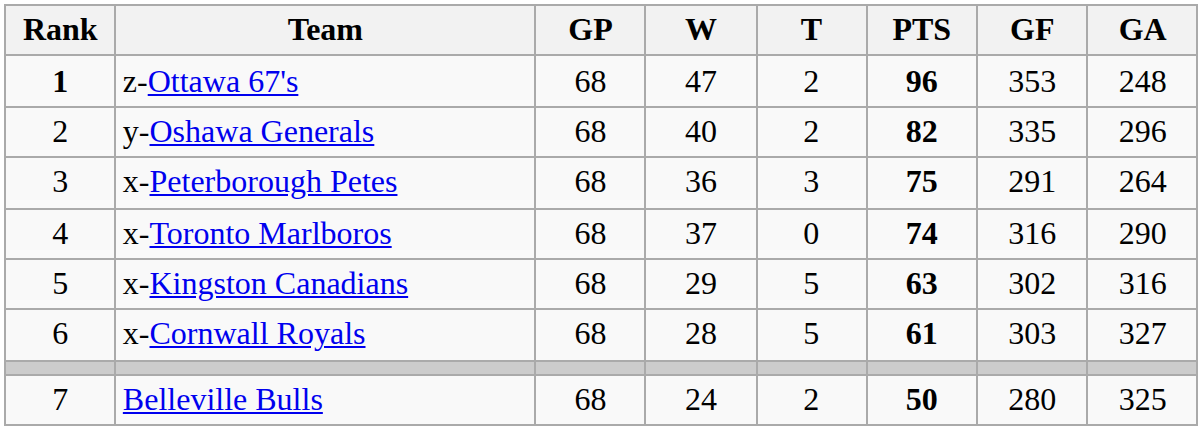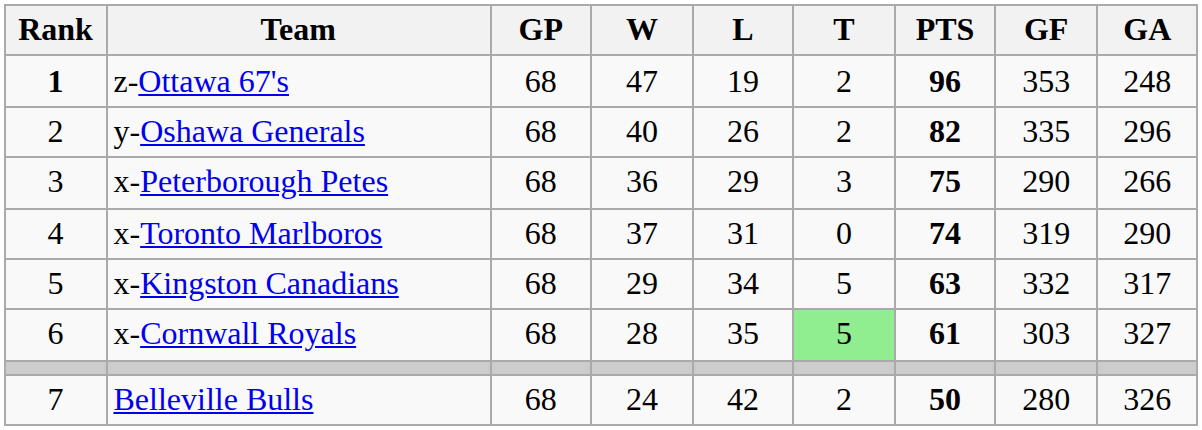+ column: L | 19 | 26 | 29 | 31 | 34 | 35 | 42
x-Peterborough Petes | GF: 291 -> 290
x-Peterborough Petes | GA: 264 -> 266
x-Toronto Marlboros | GF: 316 -> 319
x-Kingston Canadians | GF: 302 -> 332
x-Kingston Canadians | GA: 316 -> 317
x-Cornwall Royals | T: no background -> lightgreen background
Belleville Bulls | GA: 325 -> 326
